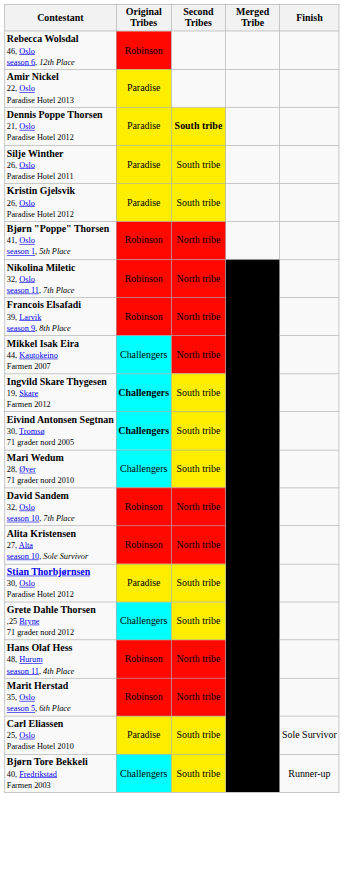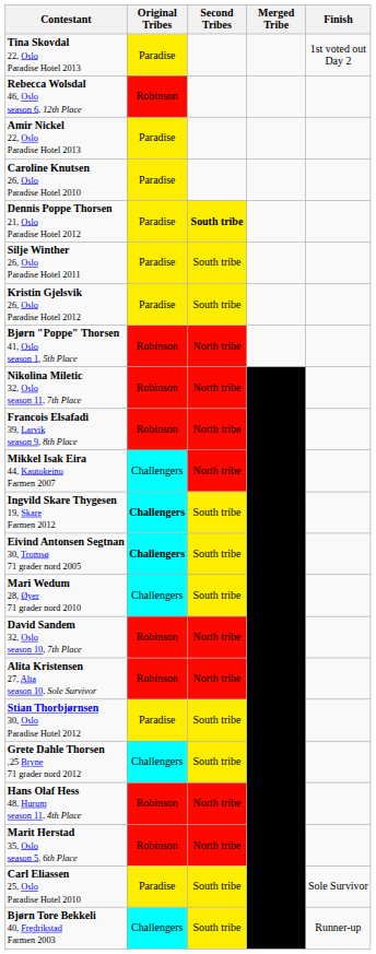+ row: Tina Skovdal 22, Oslo Paradise Hotel 2013 | Paradise | 1st voted out Day 2
+ row: Caroline Knutsen 26, Oslo Paradise Hotel 2010 | Paradise
